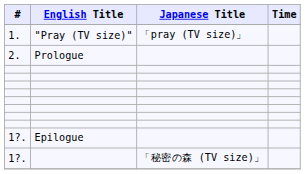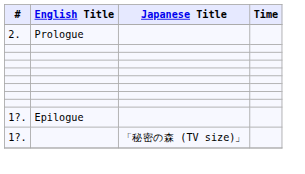- row: 1. | "Pray (TV size)" | 「pray (TV size)」
